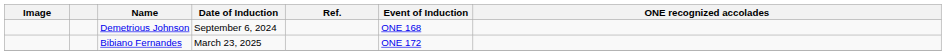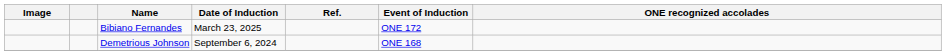rows swapped: Demetrious Johnson <-> Bibiano Fernandes
